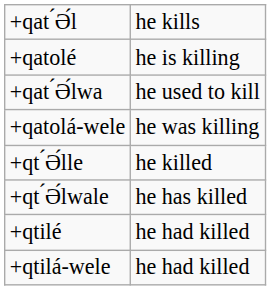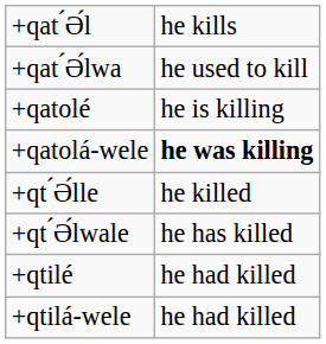rows swapped: +qatolé <-> +qat ́Ә́lwa
+qatolá-wele | column 2: normal -> bold
